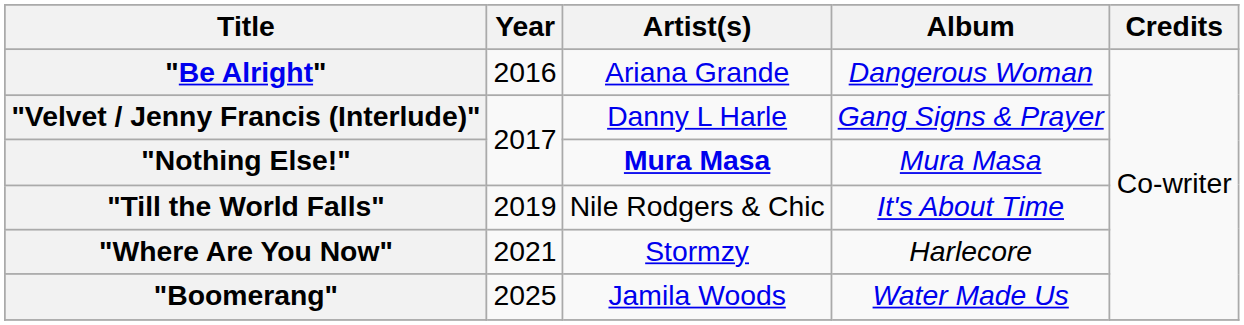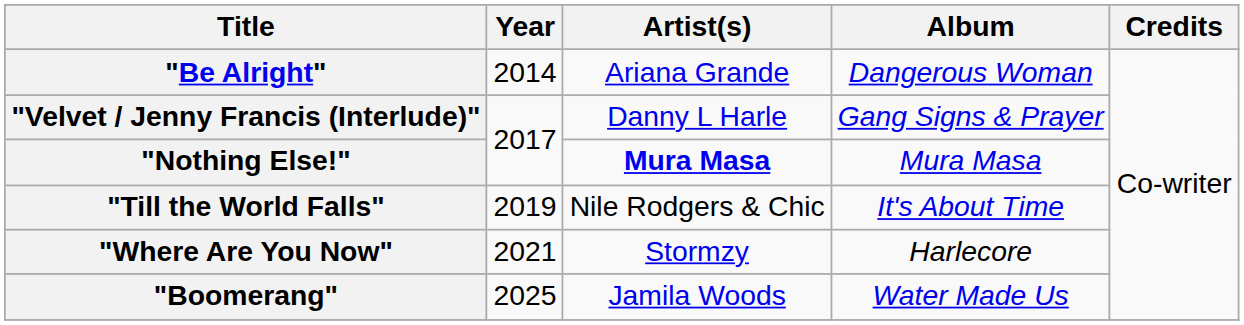"Be Alright" | Year: 2016 -> 2014
